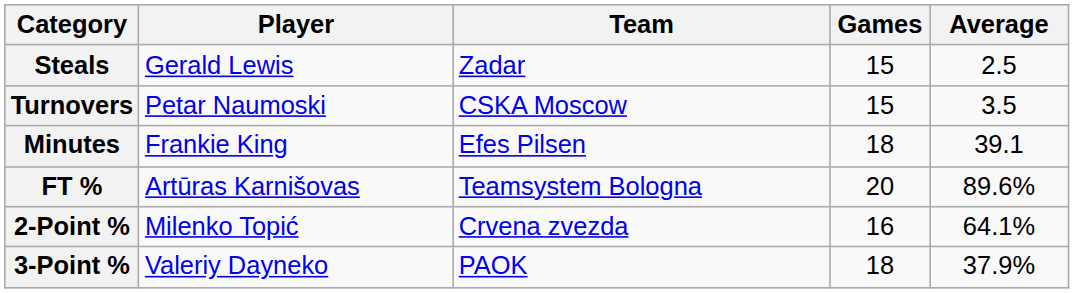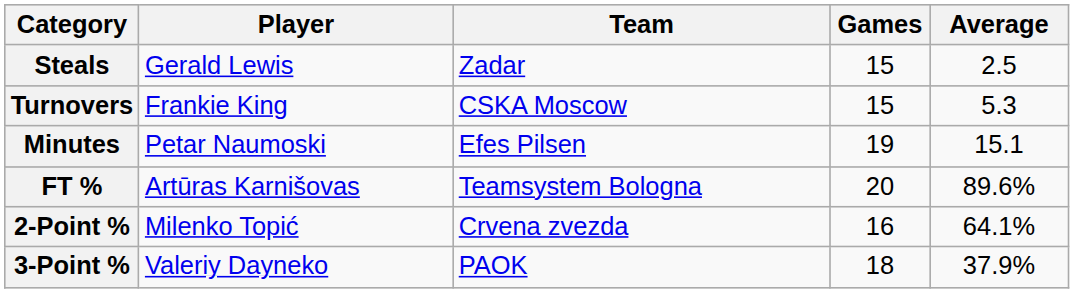Turnovers | Player: Petar Naumoski -> Frankie King
Turnovers | Average: 3.5 -> 5.3
Minutes | Player: Frankie King -> Petar Naumoski
Minutes | Games: 18 -> 19
Minutes | Average: 39.1 -> 15.1
